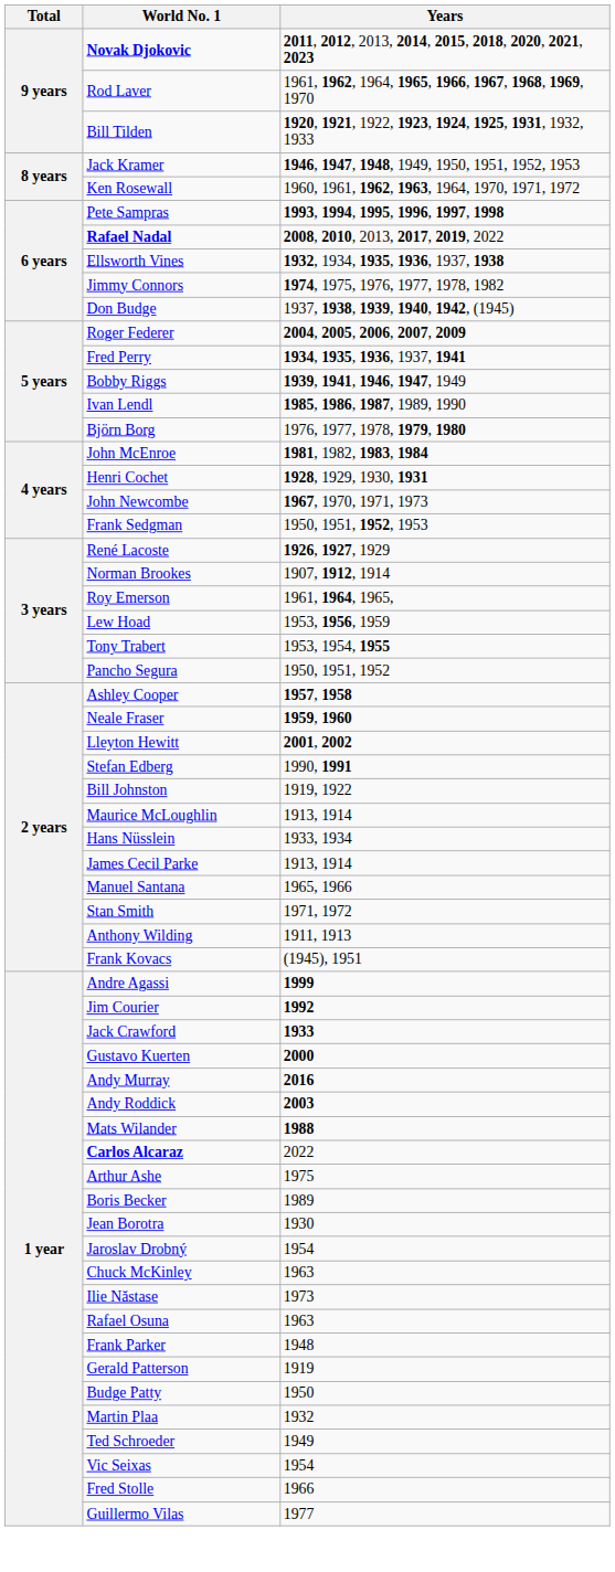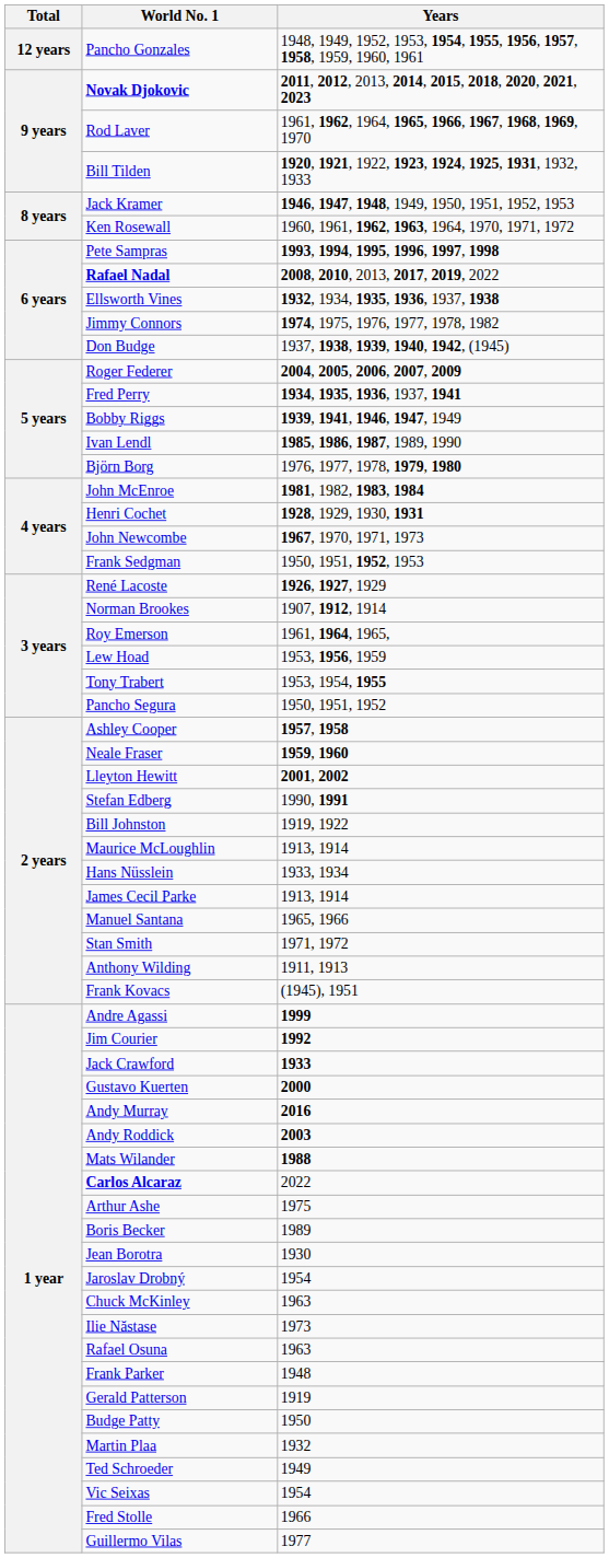+ row: 12 years | Pancho Gonzales | 1948, 1949, 1952, 1953, 1954, 1955, 1956, 1957, 1958, 1959, 1960, 1961
